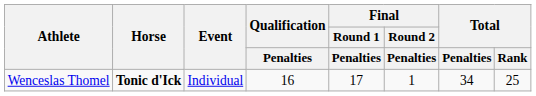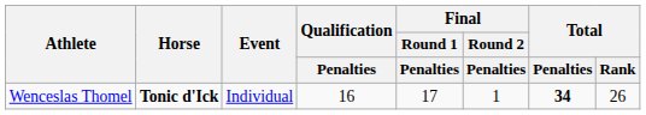Wenceslas Thomel | Total / Penalties: normal -> bold
Wenceslas Thomel | Total / Rank: 25 -> 26
